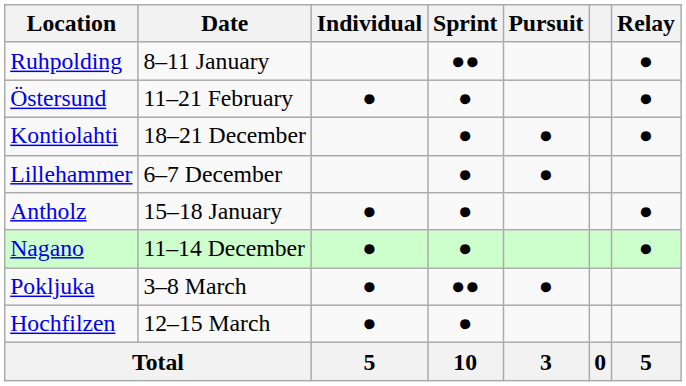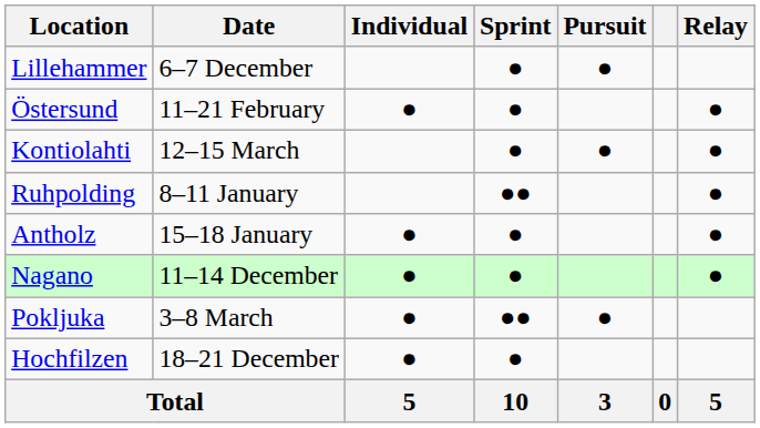rows swapped: Lillehammer <-> Ruhpolding
Kontiolahti | Date: 18–21 December -> 12–15 March
Hochfilzen | Date: 12–15 March -> 18–21 December
